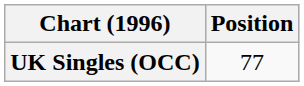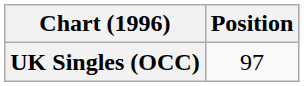UK Singles (OCC) | Position: 77 -> 97
